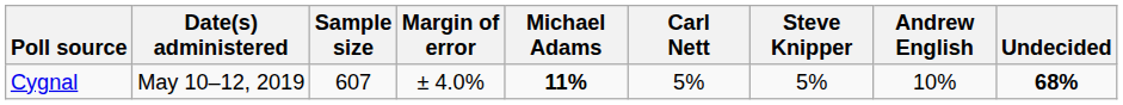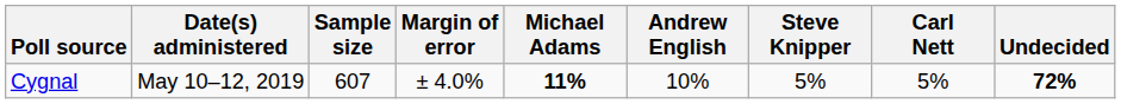columns swapped: Andrew English <-> Carl Nett
Cygnal | Undecided: 68% -> 72%
